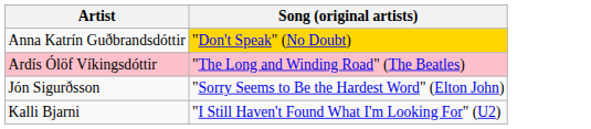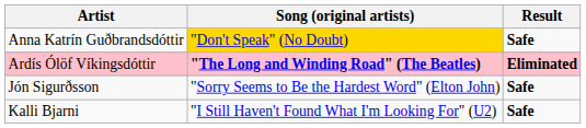+ column: Result | Safe | Eliminated | Safe | Safe
Ardís Ólöf Víkingsdóttir | Song (original artists): normal -> bold
